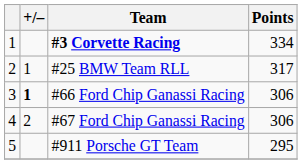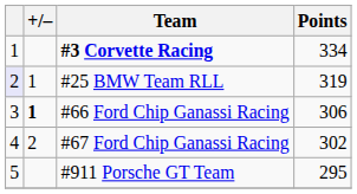#25 BMW Team RLL | column 1: no background -> lavender background
#25 BMW Team RLL | Points: 317 -> 319
#67 Ford Chip Ganassi Racing | Points: 306 -> 302
